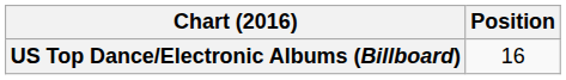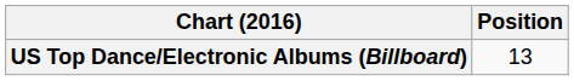US Top Dance/Electronic Albums (Billboard) | Position: 16 -> 13
